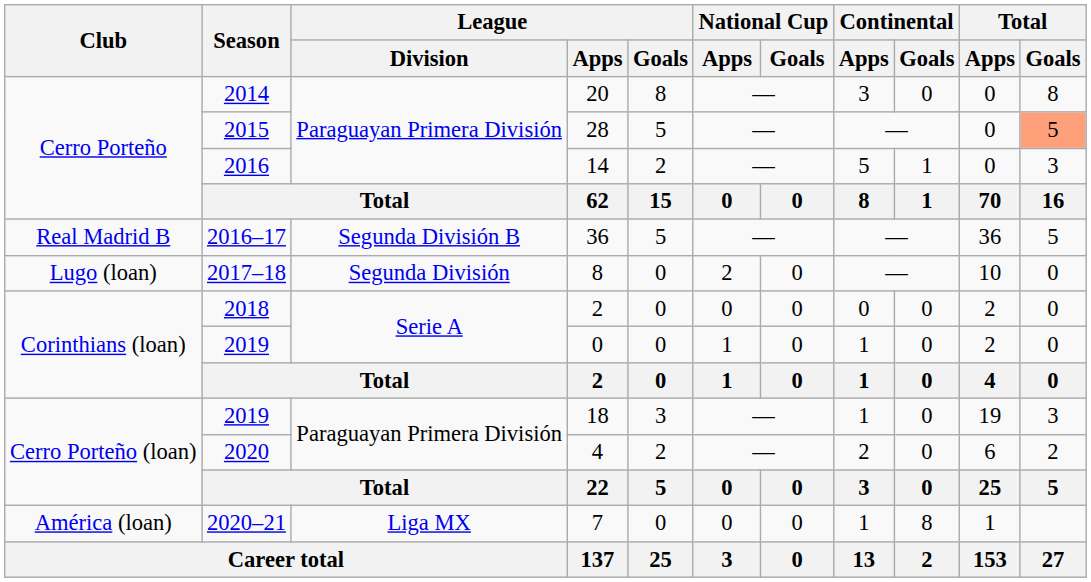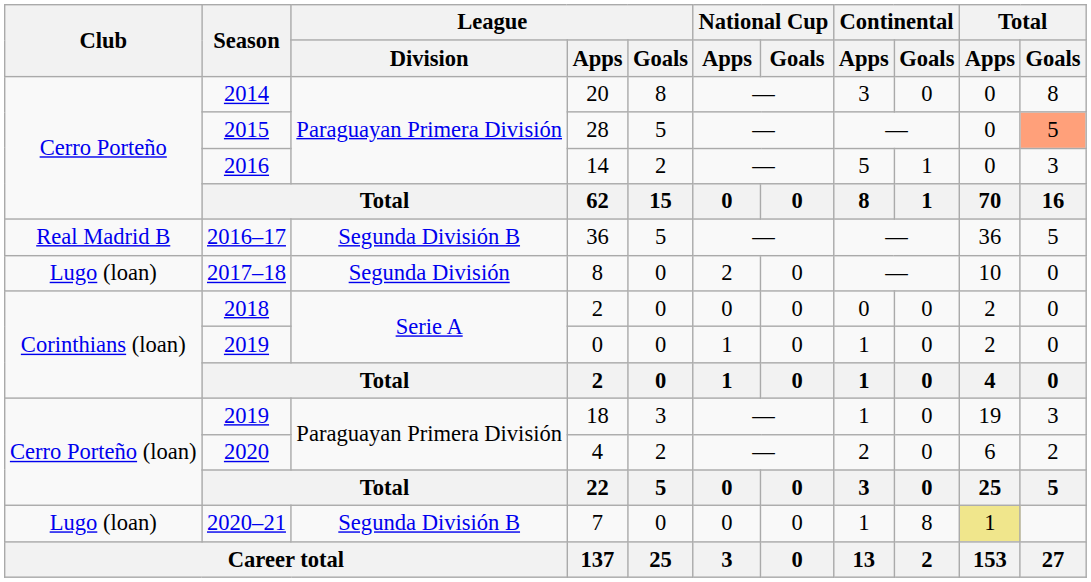7 | Club: América (loan) -> Lugo (loan)
7 | League / Division: Liga MX -> Segunda División B
7 | Total / Apps: no background -> khaki background
